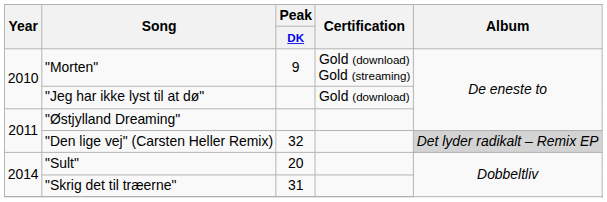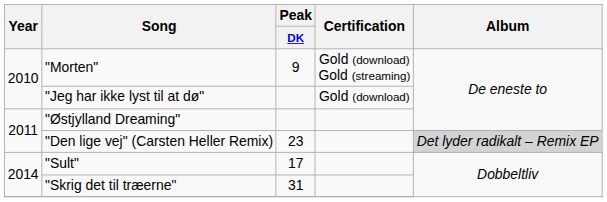"Den lige vej" (Carsten Heller Remix) | Peak / DK: 32 -> 23
"Sult" | Peak / DK: 20 -> 17
